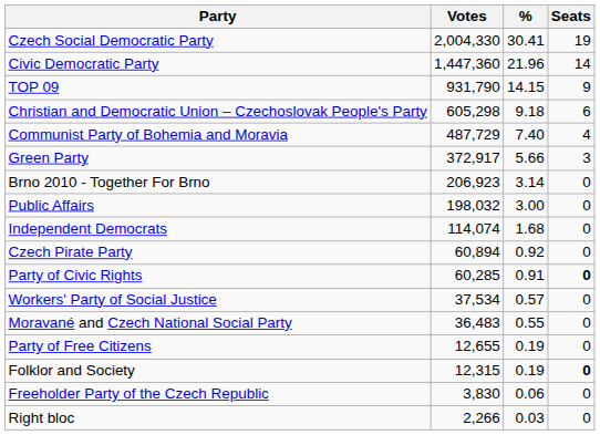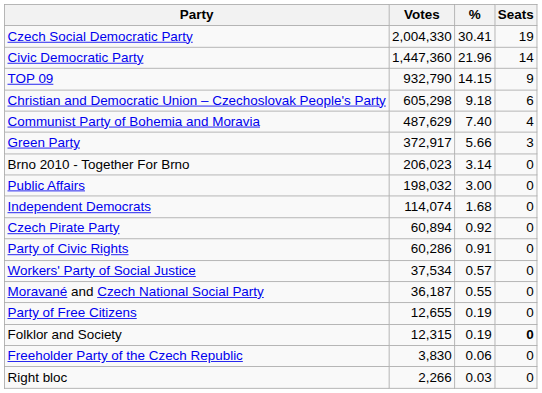TOP 09 | Votes: 931,790 -> 932,790
Communist Party of Bohemia and Moravia | Votes: 487,729 -> 487,629
Brno 2010 - Together For Brno | Votes: 206,923 -> 206,023
Party of Civic Rights | Votes: 60,285 -> 60,286
Party of Civic Rights | Seats: bold -> normal
Moravané and Czech National Social Party | Votes: 36,483 -> 36,187
